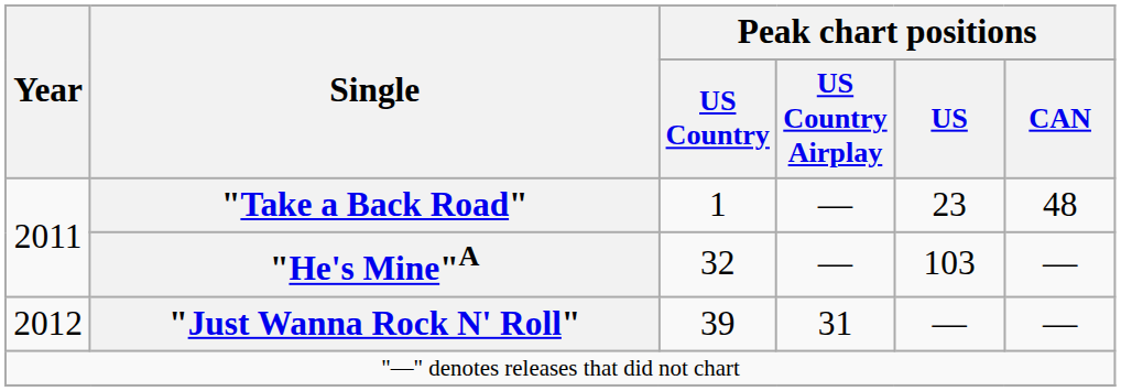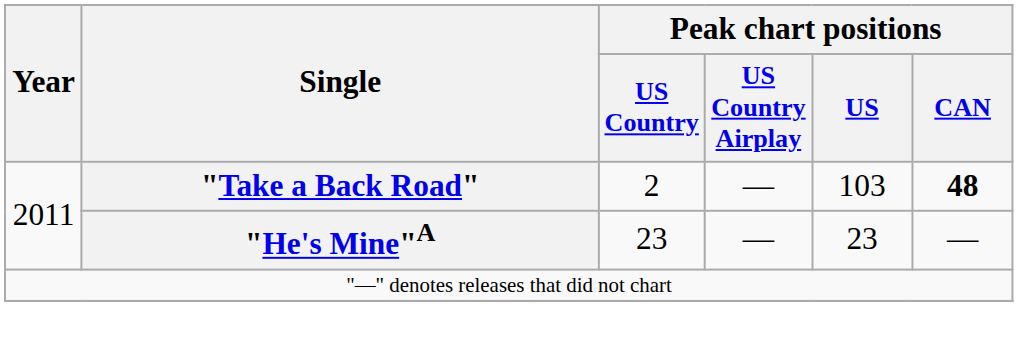"Take a Back Road" | Peak chart positions / US Country: 1 -> 2
"Take a Back Road" | Peak chart positions / US: 23 -> 103
"Take a Back Road" | Peak chart positions / CAN: normal -> bold
"He's Mine"A | Peak chart positions / US Country: 32 -> 23
"He's Mine"A | Peak chart positions / US: 103 -> 23
- row: 2012 | "Just Wanna Rock N' Roll" | 39 | 31 | — | —
